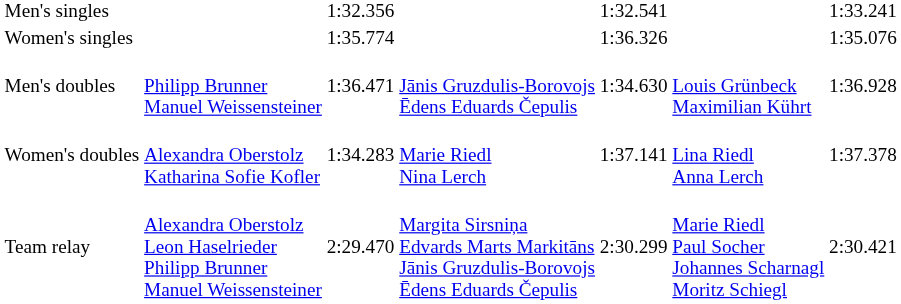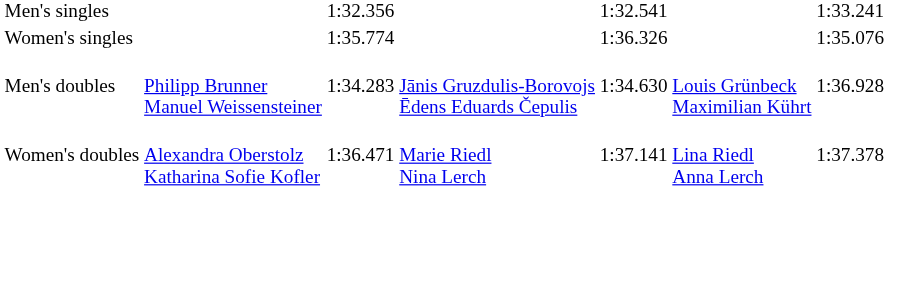Men's doubles | column 3: 1:36.471 -> 1:34.283
Women's doubles | column 3: 1:34.283 -> 1:36.471
- row: Team relay | Alexandra Oberstolz Leon Haselrieder Philipp Brunner Manuel Weissensteiner | 2:29.470 | Margita Sirsniņa Edvards Marts Markitāns Jānis Gruzdulis-Borovojs Ēdens Eduards Čepulis | 2:30.299 | Marie Riedl Paul Socher Johannes Scharnagl Moritz Schiegl | 2:30.421
